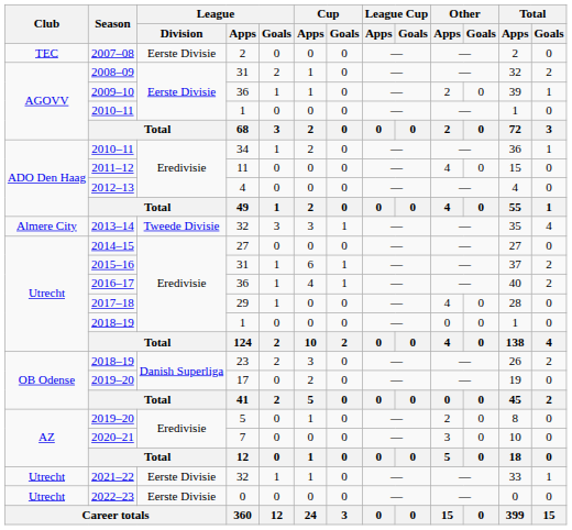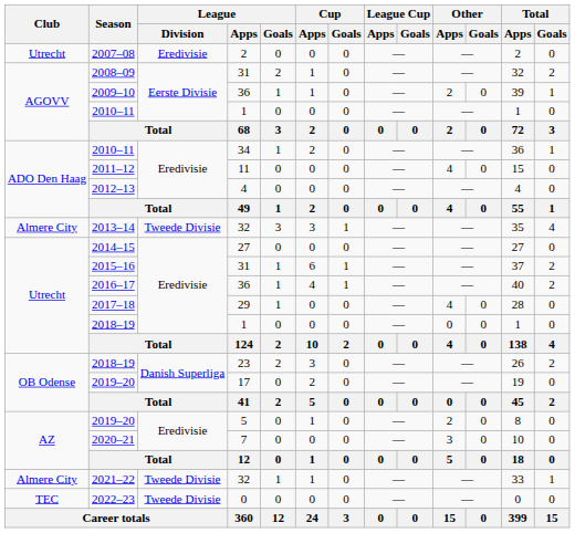2007–08 | Club: TEC -> Utrecht
2007–08 | League / Division: Eerste Divisie -> Eredivisie
2021–22 | Club: Utrecht -> Almere City
2021–22 | League / Division: Eerste Divisie -> Tweede Divisie
2022–23 | Club: Utrecht -> TEC
2022–23 | League / Division: Eerste Divisie -> Tweede Divisie
